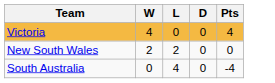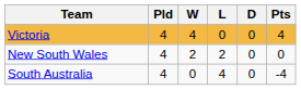+ column: Pld | 4 | 4 | 4
